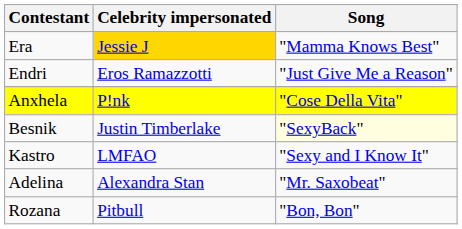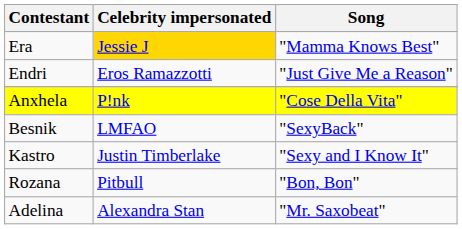Besnik | Celebrity impersonated: Justin Timberlake -> LMFAO
Besnik | Song: lightyellow background -> no background
Kastro | Celebrity impersonated: LMFAO -> Justin Timberlake
rows swapped: Adelina <-> Rozana
